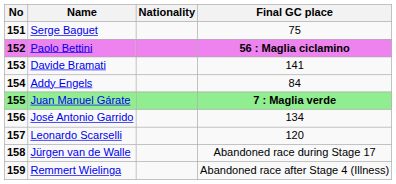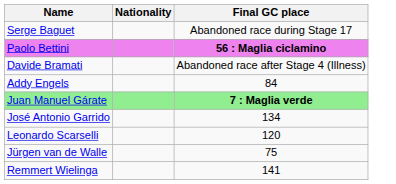- column: No | 151 | 152 | 153 | 154 | 155 | 156 | 157 | 158 | 159
Serge Baguet | Final GC place: 75 -> Abandoned race during Stage 17
Davide Bramati | Final GC place: 141 -> Abandoned race after Stage 4 (Illness)
Jürgen van de Walle | Final GC place: Abandoned race during Stage 17 -> 75
Remmert Wielinga | Final GC place: Abandoned race after Stage 4 (Illness) -> 141
